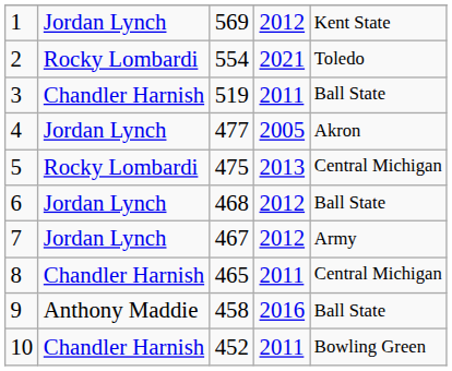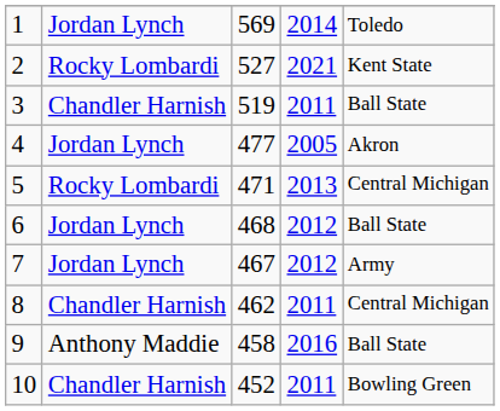1 | column 4: 2012 -> 2014
1 | column 5: Kent State -> Toledo
2 | column 3: 554 -> 527
2 | column 5: Toledo -> Kent State
5 | column 3: 475 -> 471
8 | column 3: 465 -> 462
